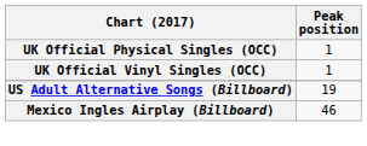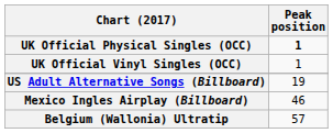UK Official Physical Singles (OCC) | Peak position: normal -> bold
+ row: Belgium (Wallonia) Ultratip | 57
